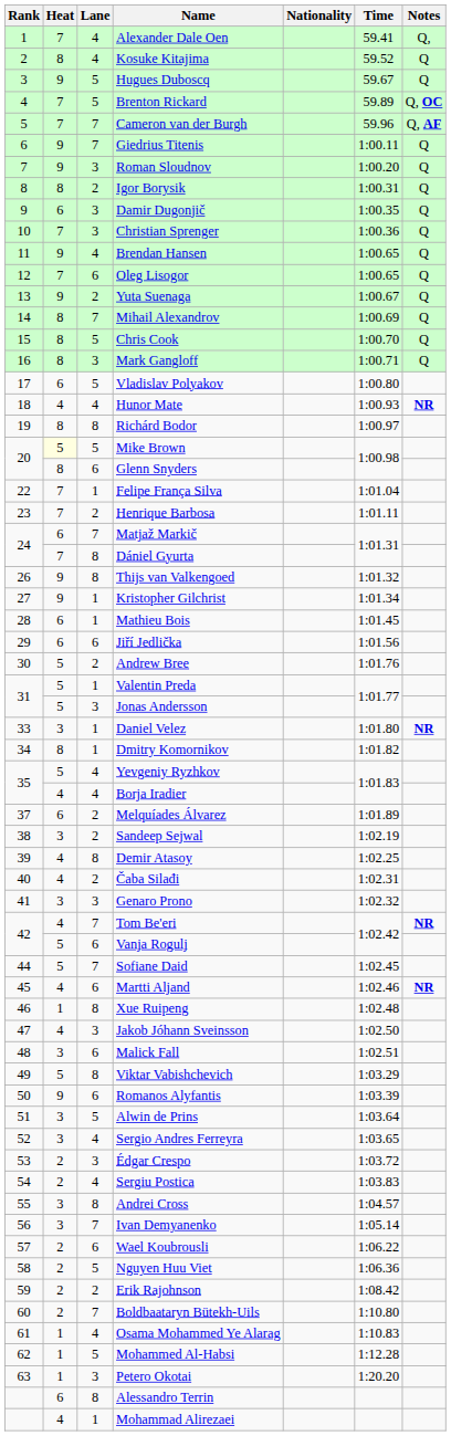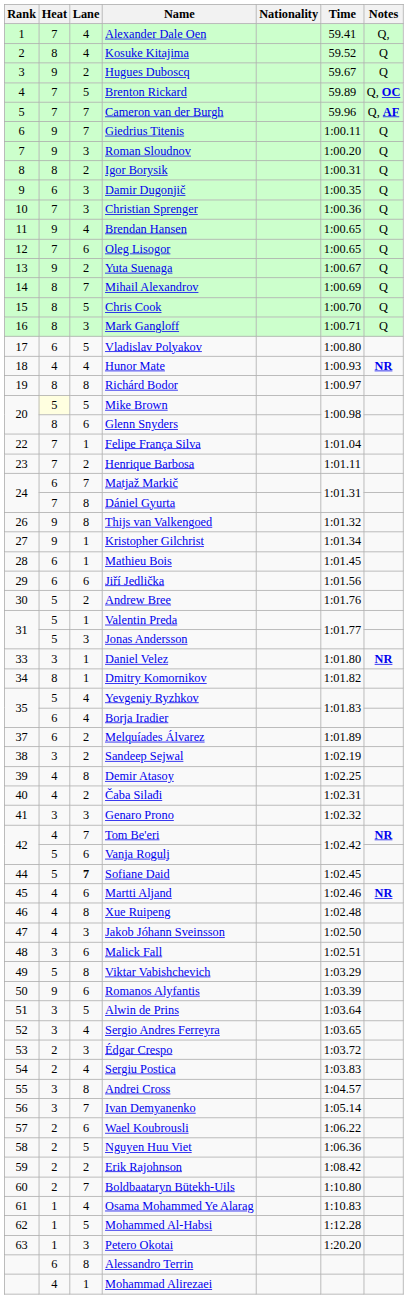Hugues Duboscq | Lane: 5 -> 2
Borja Iradier | Heat: 4 -> 6
Sofiane Daid | Lane: normal -> bold
Xue Ruipeng | Heat: 1 -> 4
